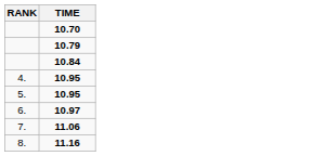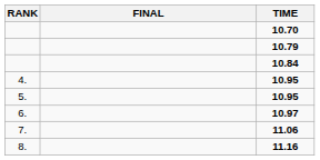+ column: FINAL
